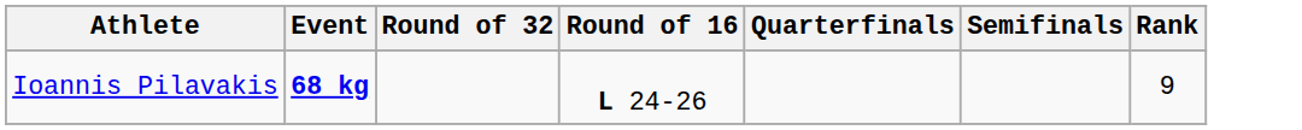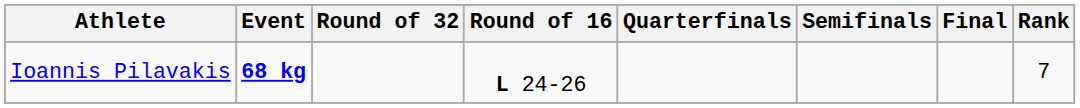+ column: Final
Ioannis Pilavakis | Rank: 9 -> 7
